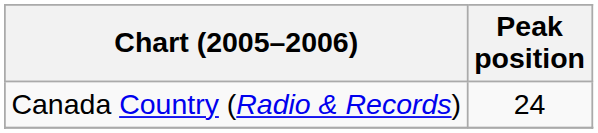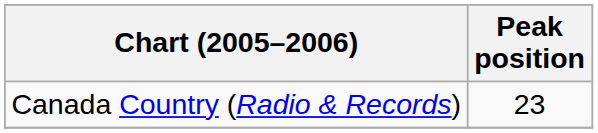Canada Country (Radio & Records) | Peak position: 24 -> 23
